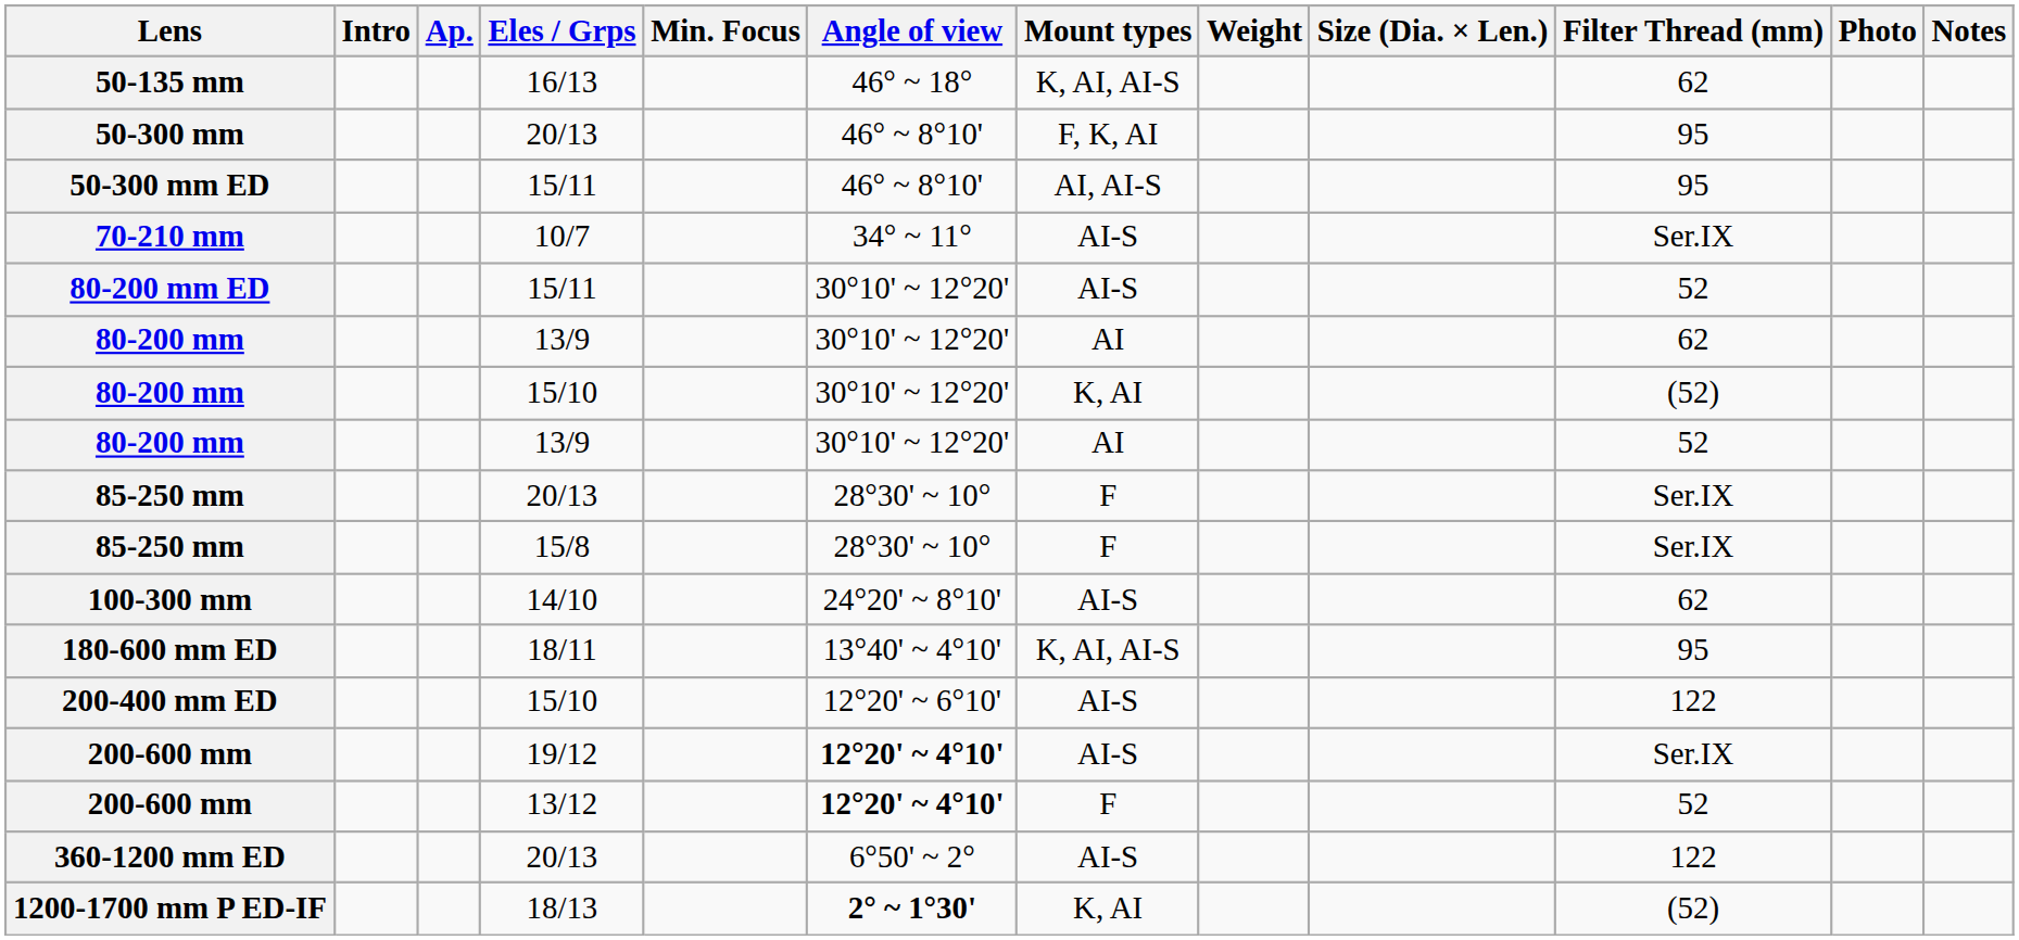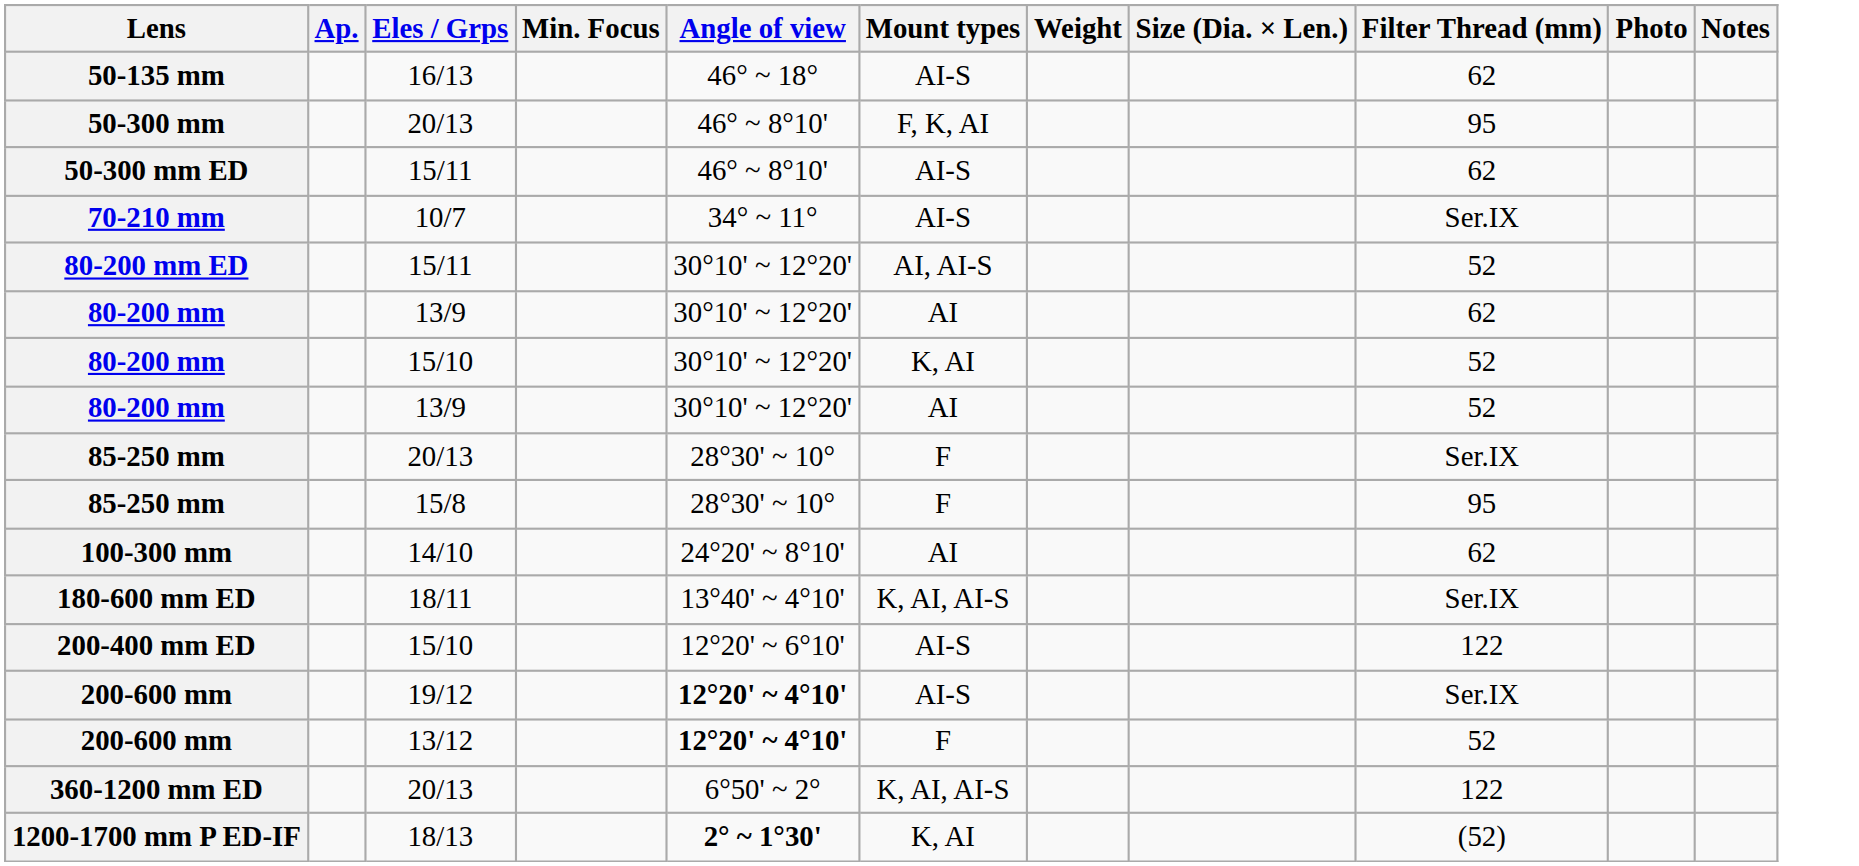- column: Intro
50-135 mm | Mount types: K, AI, AI-S -> AI-S
50-300 mm ED | Mount types: AI, AI-S -> AI-S
50-300 mm ED | Filter Thread (mm): 95 -> 62
80-200 mm ED | Mount types: AI-S -> AI, AI-S
80-200 mm / 15/10 | Filter Thread (mm): (52) -> 52
85-250 mm / 15/8 | Filter Thread (mm): Ser.IX -> 95
100-300 mm | Mount types: AI-S -> AI
180-600 mm ED | Filter Thread (mm): 95 -> Ser.IX
360-1200 mm ED | Mount types: AI-S -> K, AI, AI-S
